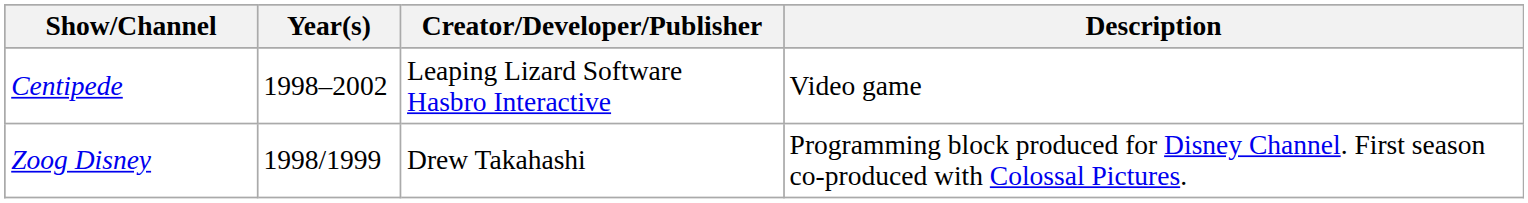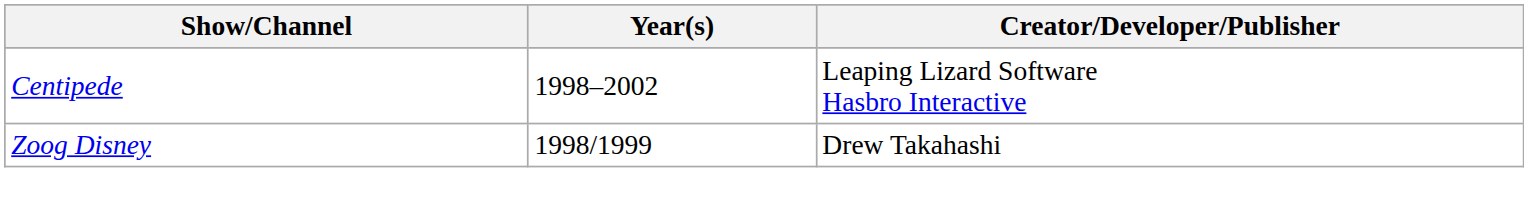- column: Description | Video game | Programming block produced for Disney Channel. First season co-produced with Colossal Pictures.
